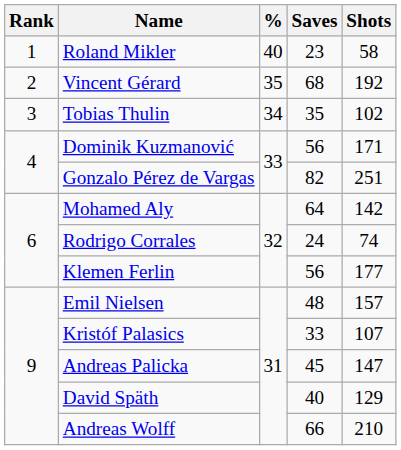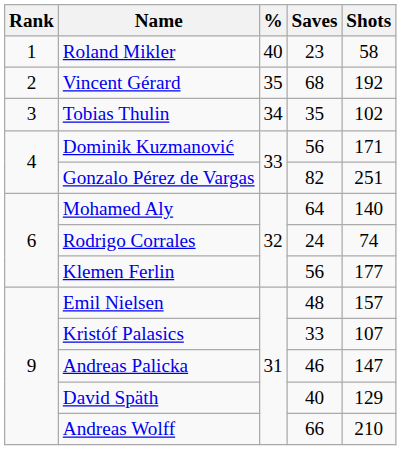Mohamed Aly | Shots: 142 -> 140
Andreas Palicka | Saves: 45 -> 46
